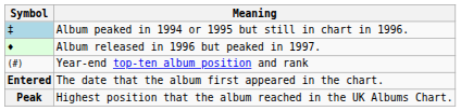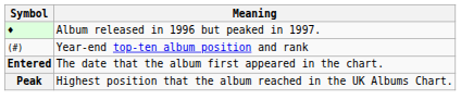- row: ‡ | Album peaked in 1994 or 1995 but still in chart in 1996.
